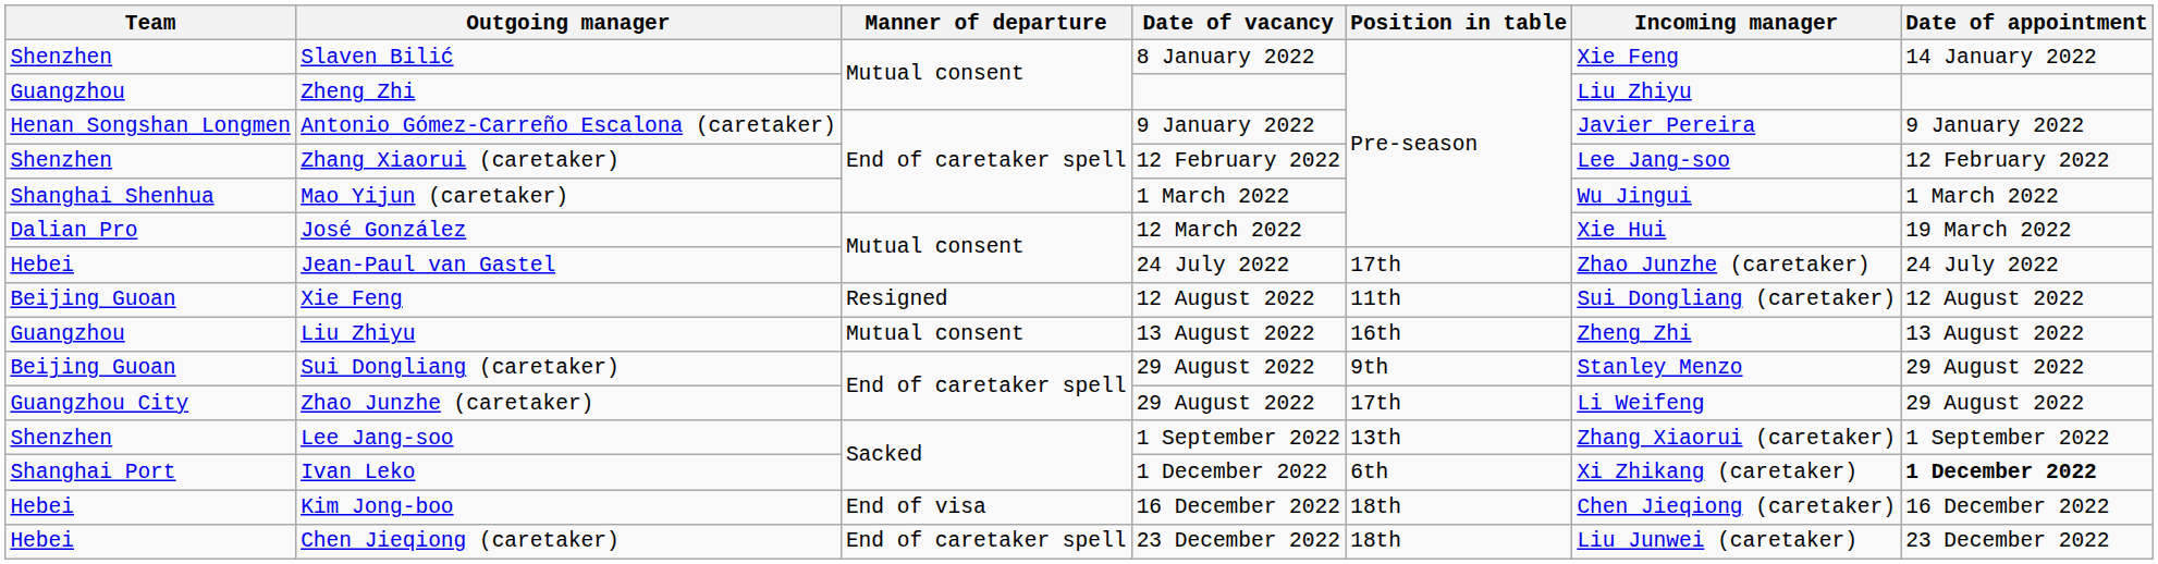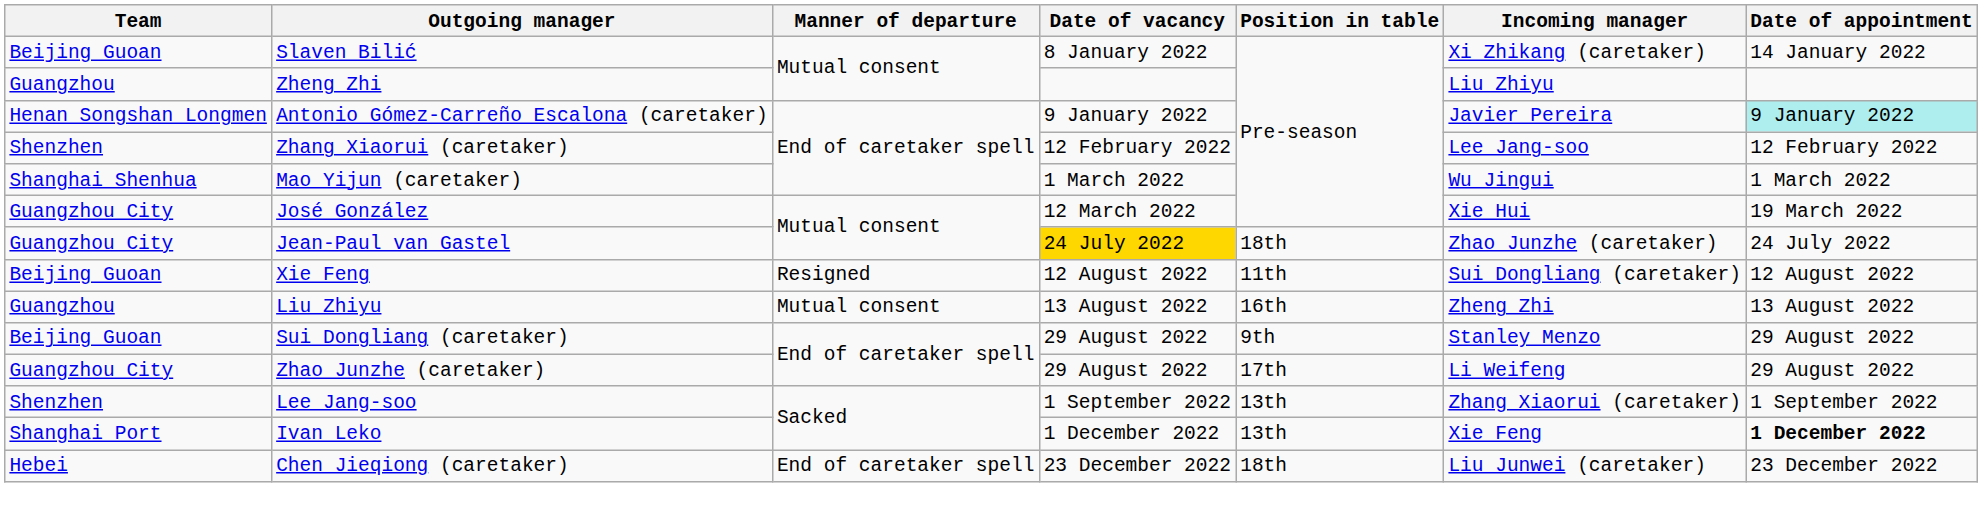Slaven Bilić | Team: Shenzhen -> Beijing Guoan
Slaven Bilić | Incoming manager: Xie Feng -> Xi Zhikang (caretaker)
Antonio Gómez-Carreño Escalona (caretaker) | Date of appointment: no background -> paleturquoise background
José González | Team: Dalian Pro -> Guangzhou City
Jean-Paul van Gastel | Team: Hebei -> Guangzhou City
Jean-Paul van Gastel | Date of vacancy: no background -> gold background
Jean-Paul van Gastel | Position in table: 17th -> 18th
Ivan Leko | Position in table: 6th -> 13th
Ivan Leko | Incoming manager: Xi Zhikang (caretaker) -> Xie Feng
- row: Hebei | Kim Jong-boo | End of visa | 16 December 2022 | 18th | Chen Jieqiong (caretaker) | 16 December 2022
